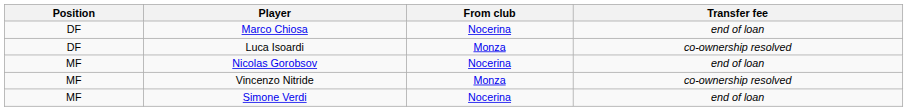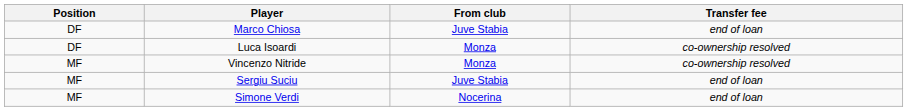Marco Chiosa | From club: Nocerina -> Juve Stabia
- row: MF | Nicolas Gorobsov | Nocerina | end of loan
+ row: MF | Sergiu Suciu | Juve Stabia | end of loan
